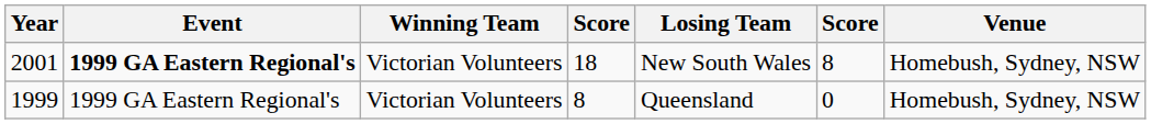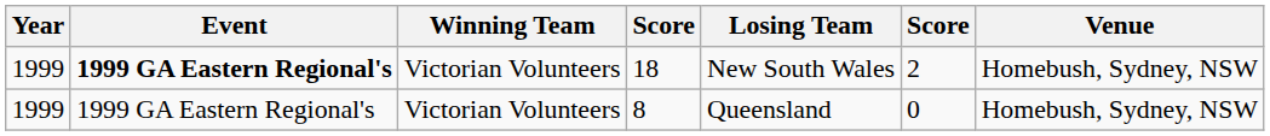18 | Year: 2001 -> 1999
18 | column 6: 8 -> 2
